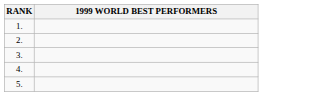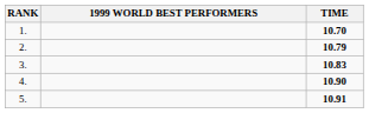+ column: TIME | 10.70 | 10.79 | 10.83 | 10.90 | 10.91
